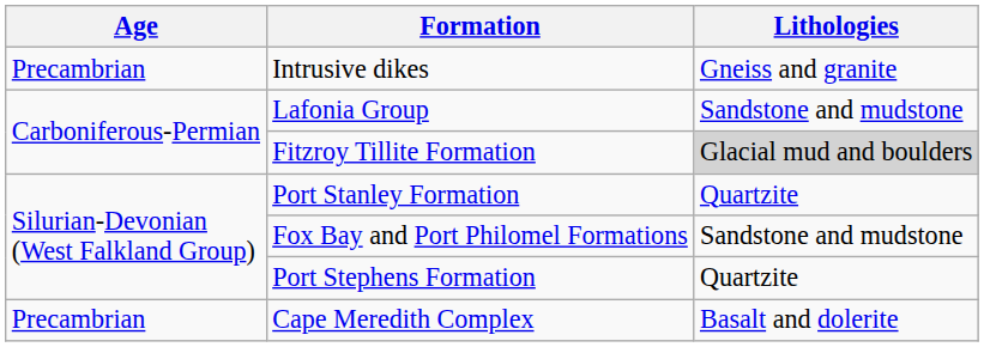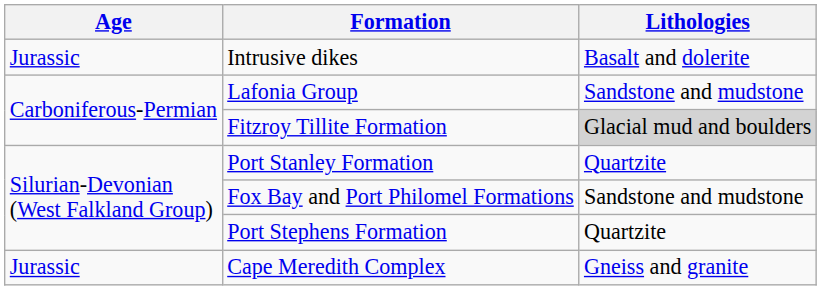Intrusive dikes | Age: Precambrian -> Jurassic
Intrusive dikes | Lithologies: Gneiss and granite -> Basalt and dolerite
Cape Meredith Complex | Age: Precambrian -> Jurassic
Cape Meredith Complex | Lithologies: Basalt and dolerite -> Gneiss and granite
